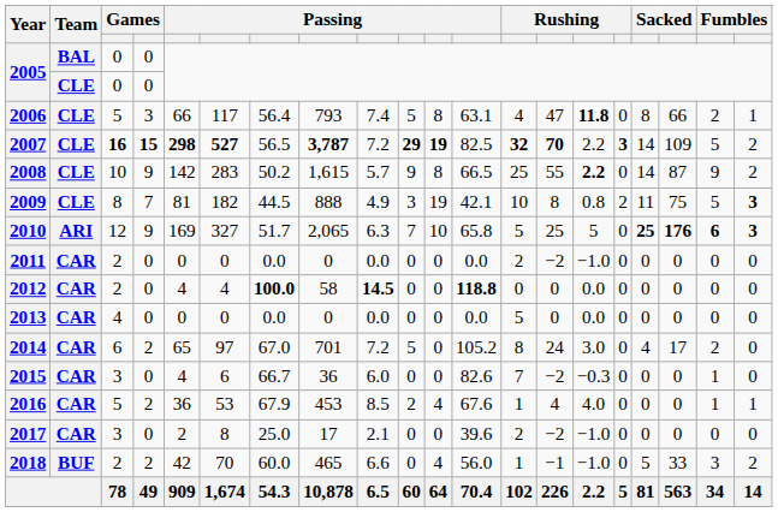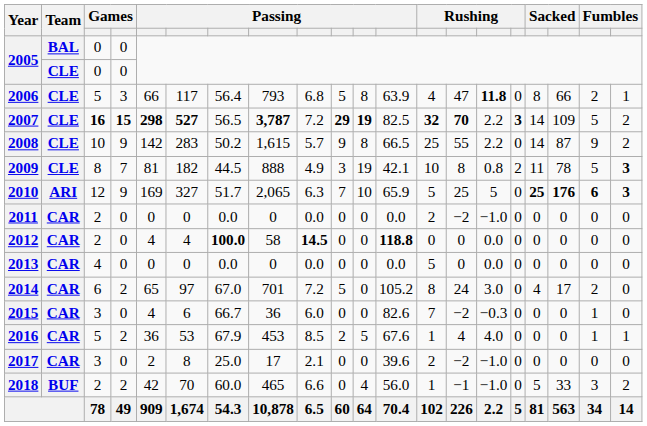2006 | column 9: 7.4 -> 6.8
2006 | column 12: 63.1 -> 63.9
2008 | column 15: bold -> normal
2009 | column 18: 75 -> 78
2010 | column 12: 65.8 -> 65.9
2016 | column 11: 4 -> 5
